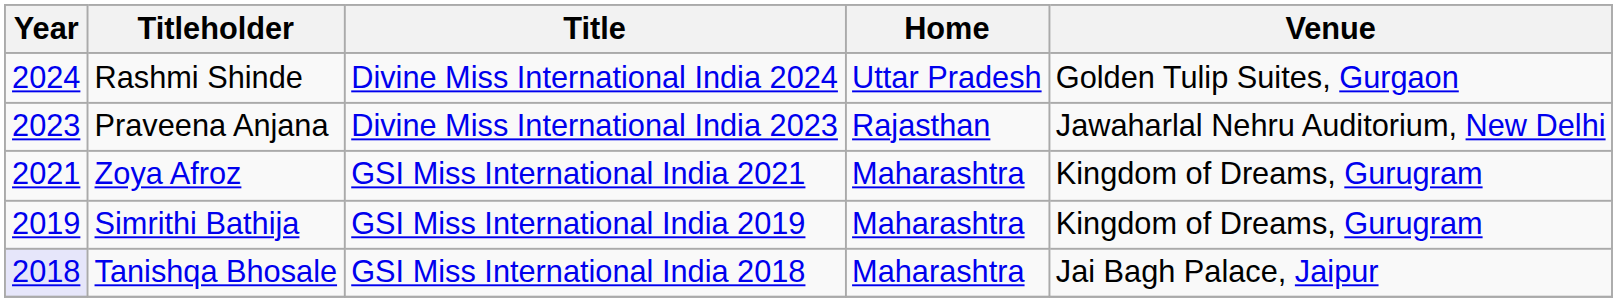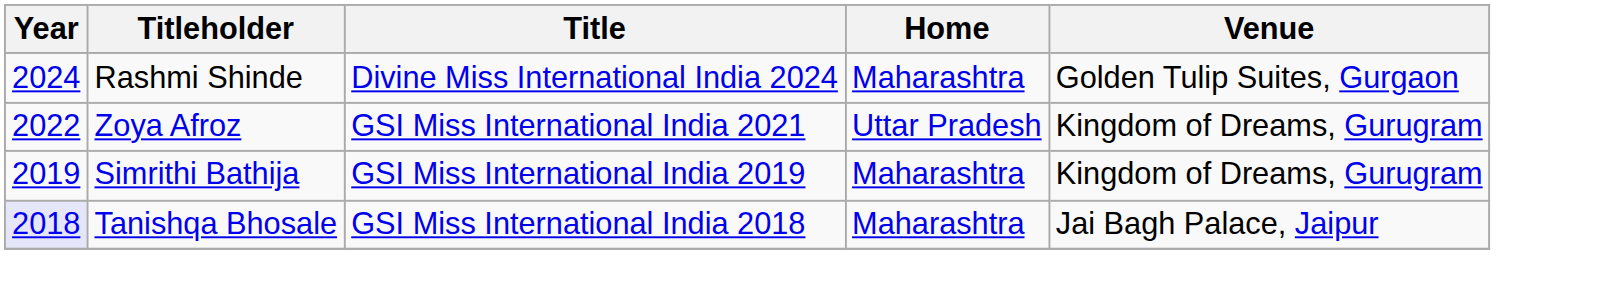Rashmi Shinde | Home: Uttar Pradesh -> Maharashtra
- row: 2023 | Praveena Anjana | Divine Miss International India 2023 | Rajasthan | Jawaharlal Nehru Auditorium, New Delhi
Zoya Afroz | Year: 2021 -> 2022
Zoya Afroz | Home: Maharashtra -> Uttar Pradesh
